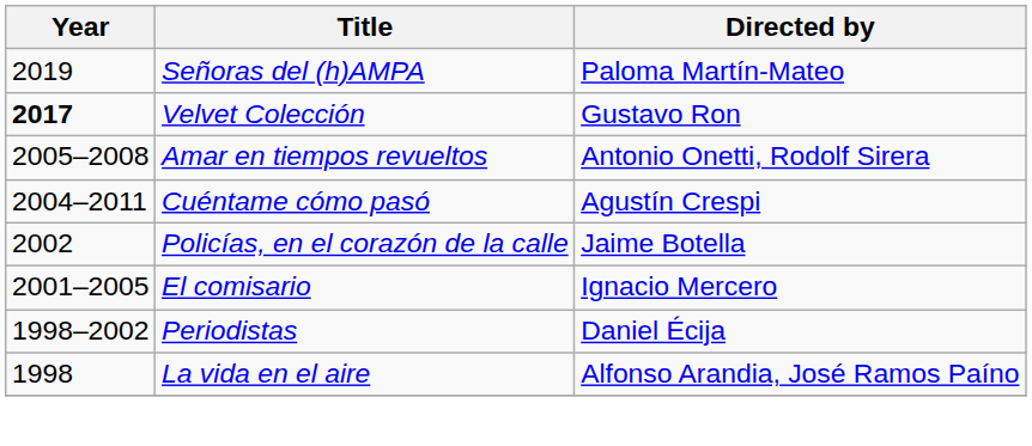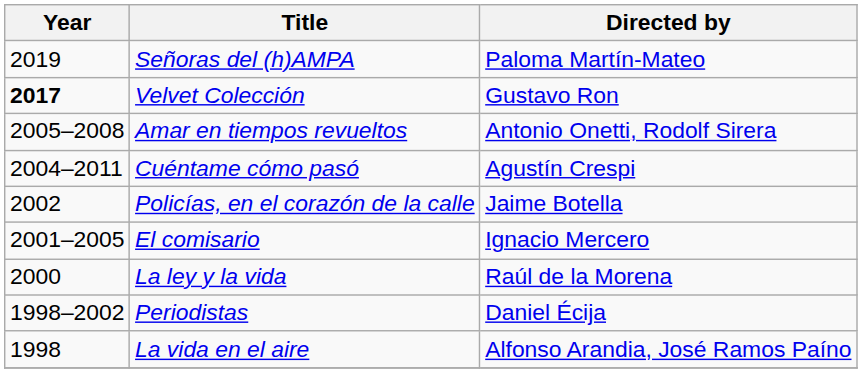+ row: 2000 | La ley y la vida | Raúl de la Morena
